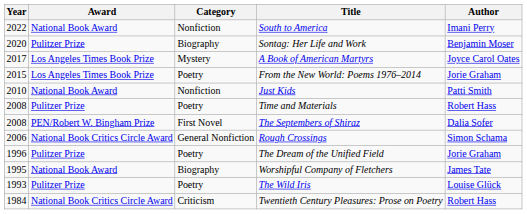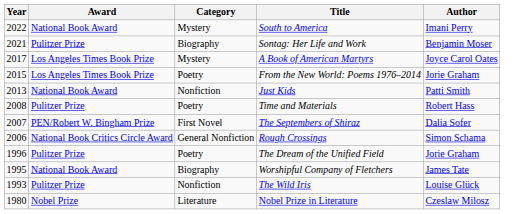South to America | Category: Nonfiction -> Mystery
Sontag: Her Life and Work | Year: 2020 -> 2021
Just Kids | Year: 2010 -> 2013
The Septembers of Shiraz | Year: 2008 -> 2007
The Wild Iris | Category: Poetry -> Nonfiction
- row: 1984 | National Book Critics Circle Award | Criticism | Twentieth Century Pleasures: Prose on Poetry | Robert Hass
+ row: 1980 | Nobel Prize | Literature | Nobel Prize in Literature | Czeslaw Milosz
